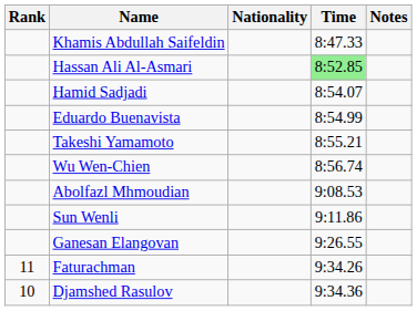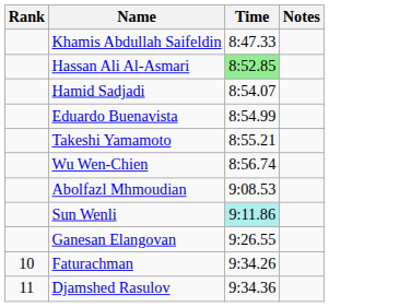- column: Nationality
Sun Wenli | Time: no background -> paleturquoise background
Faturachman | Rank: 11 -> 10
Djamshed Rasulov | Rank: 10 -> 11
